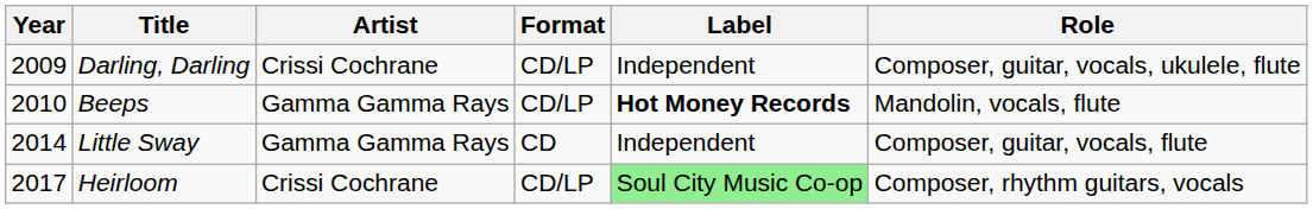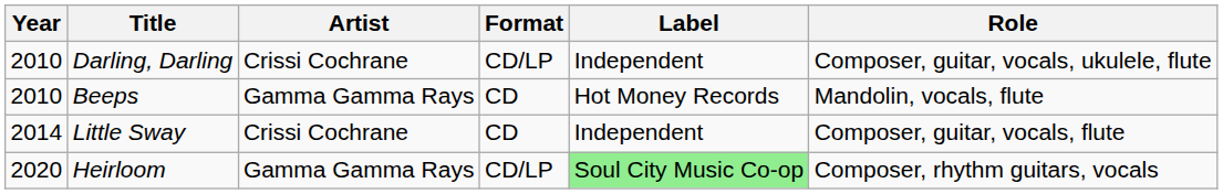Darling, Darling | Year: 2009 -> 2010
Beeps | Format: CD/LP -> CD
Beeps | Label: bold -> normal
Little Sway | Artist: Gamma Gamma Rays -> Crissi Cochrane
Heirloom | Year: 2017 -> 2020
Heirloom | Artist: Crissi Cochrane -> Gamma Gamma Rays
